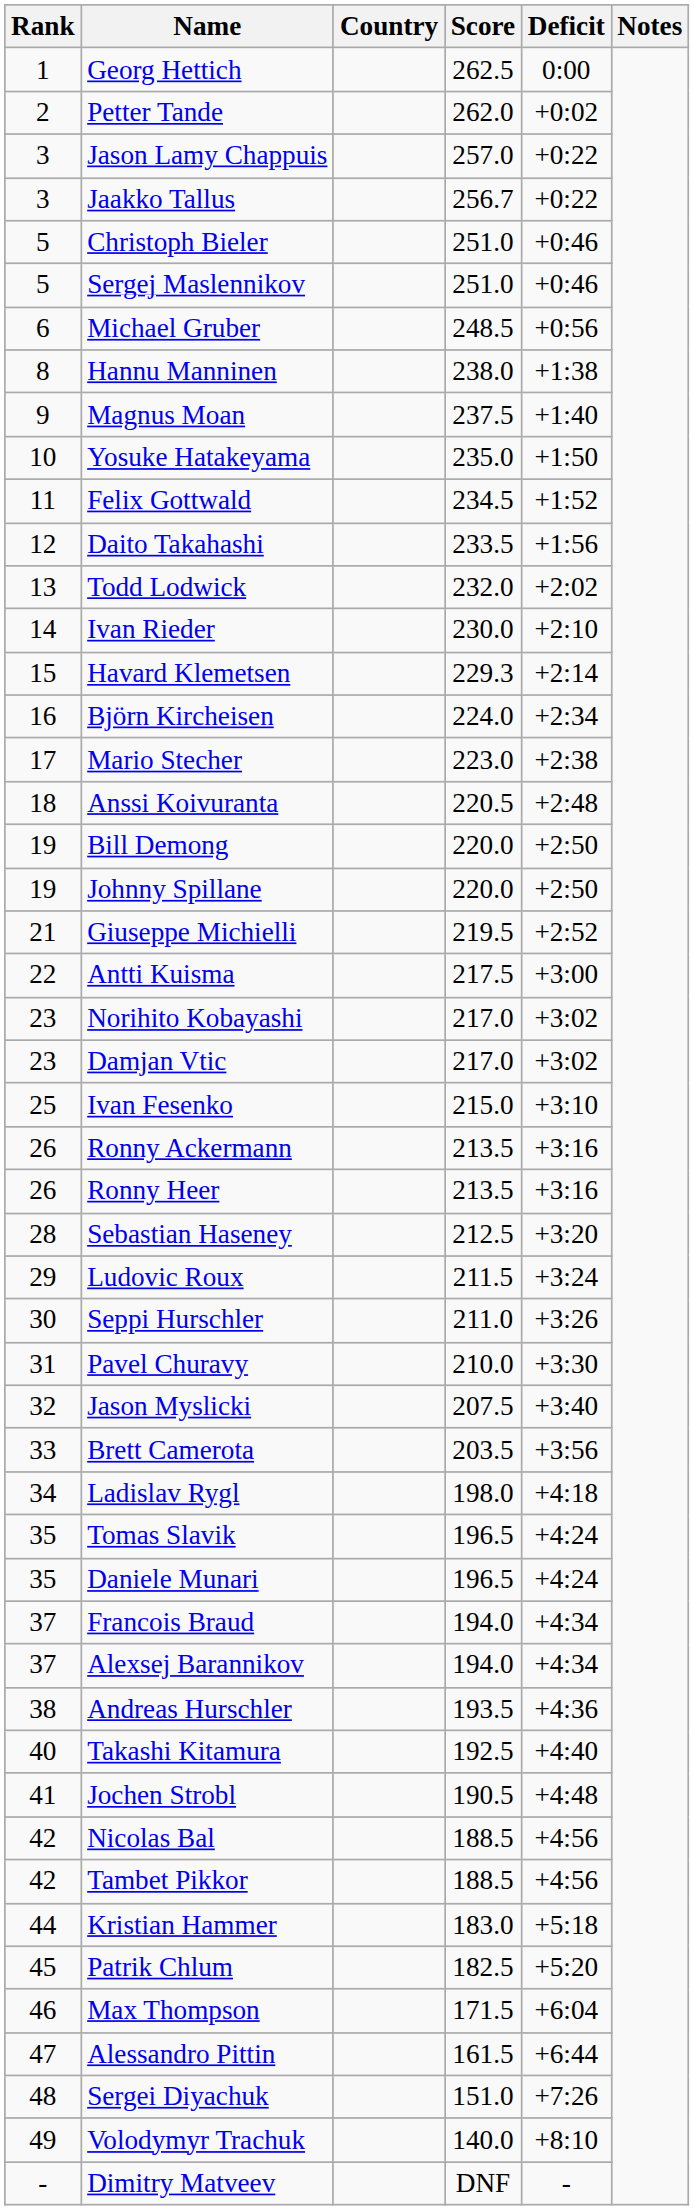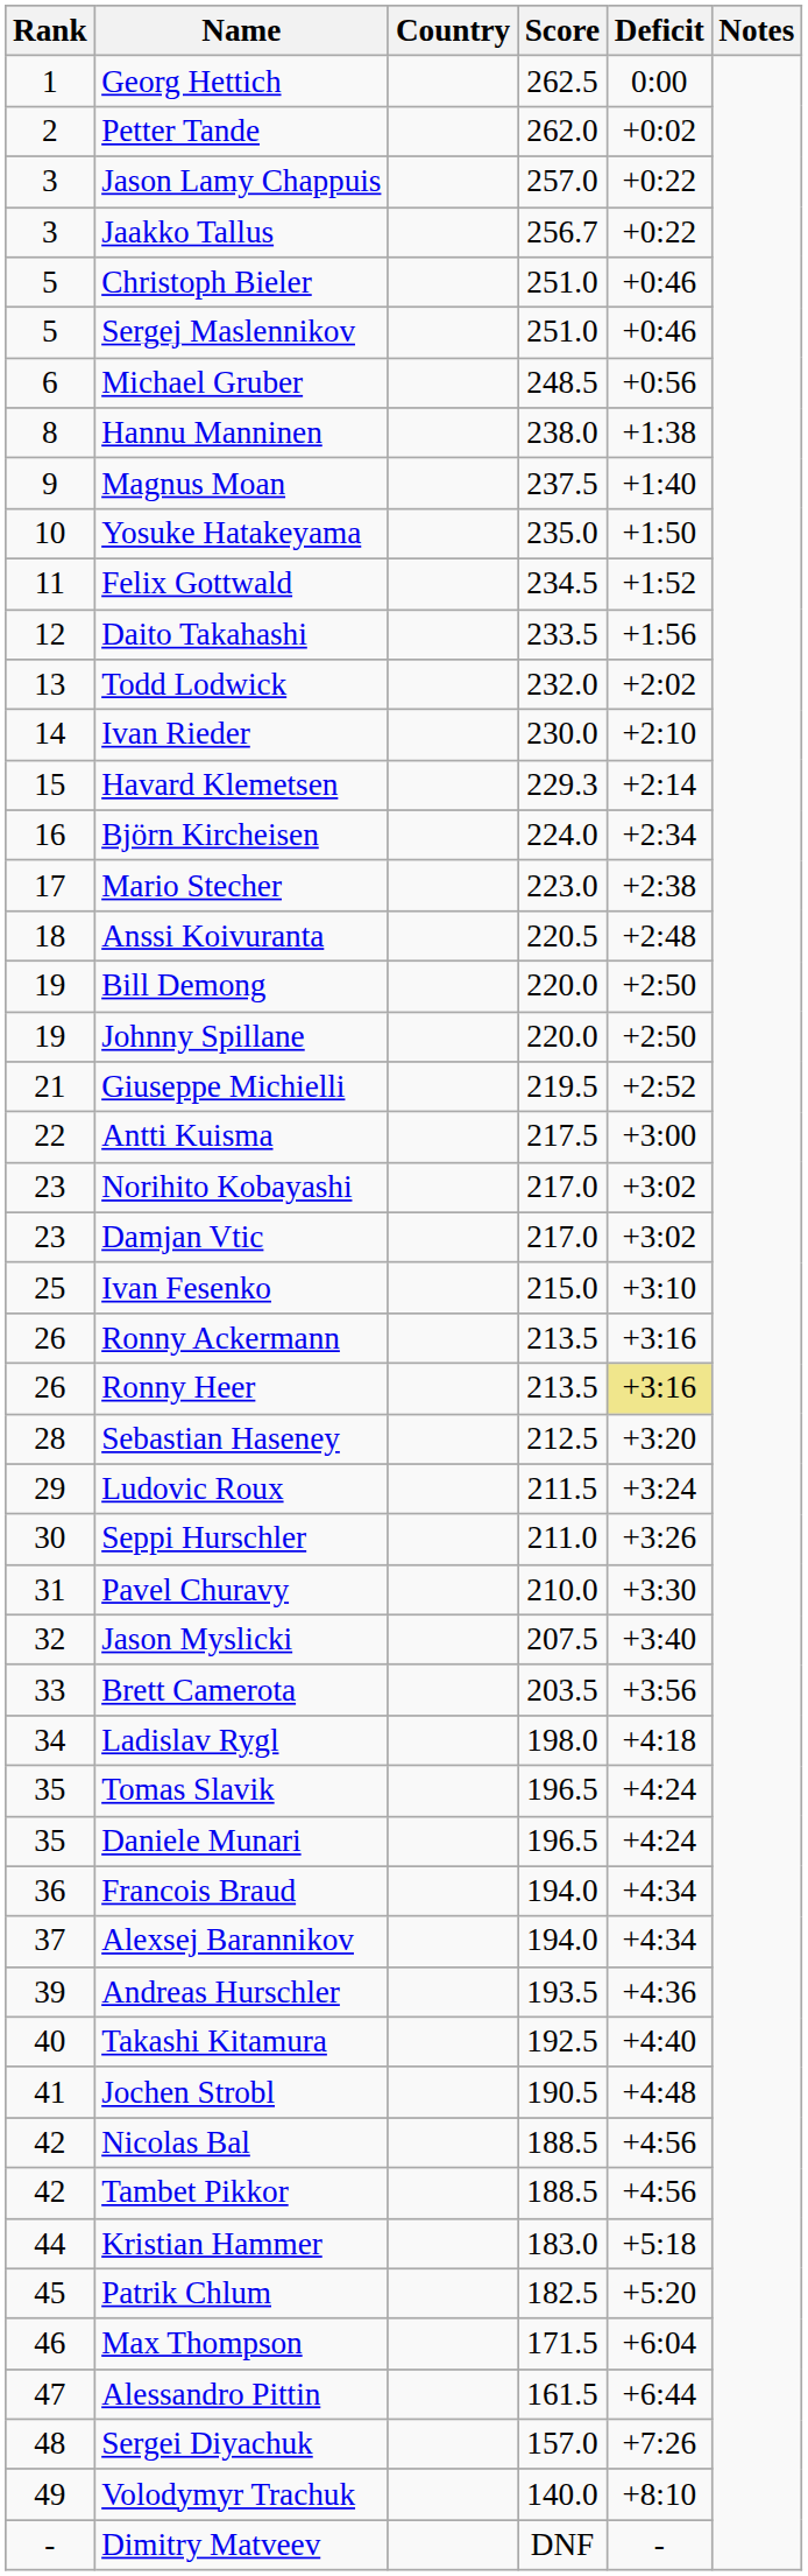Ronny Heer | Deficit: no background -> khaki background
Francois Braud | Rank: 37 -> 36
Andreas Hurschler | Rank: 38 -> 39
Sergei Diyachuk | Score: 151.0 -> 157.0
